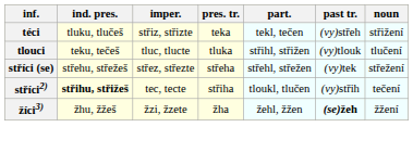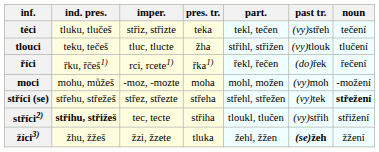téci | noun: střižení -> tečení
tlouci | pres. tr.: tluka -> žha
+ row: říci | řku, řčeš1) | rci, rcete1) | řka1) | řekl, řečen | (do)řek | řečení
+ row: moci | mohu, můžeš | -moz, -mozte | moha | mohl, možen | (vy)moh | -možení
stříci (se) | noun: normal -> bold
stříci2) | noun: tečení -> střižení
žíci3) | pres. tr.: žha -> tluka
